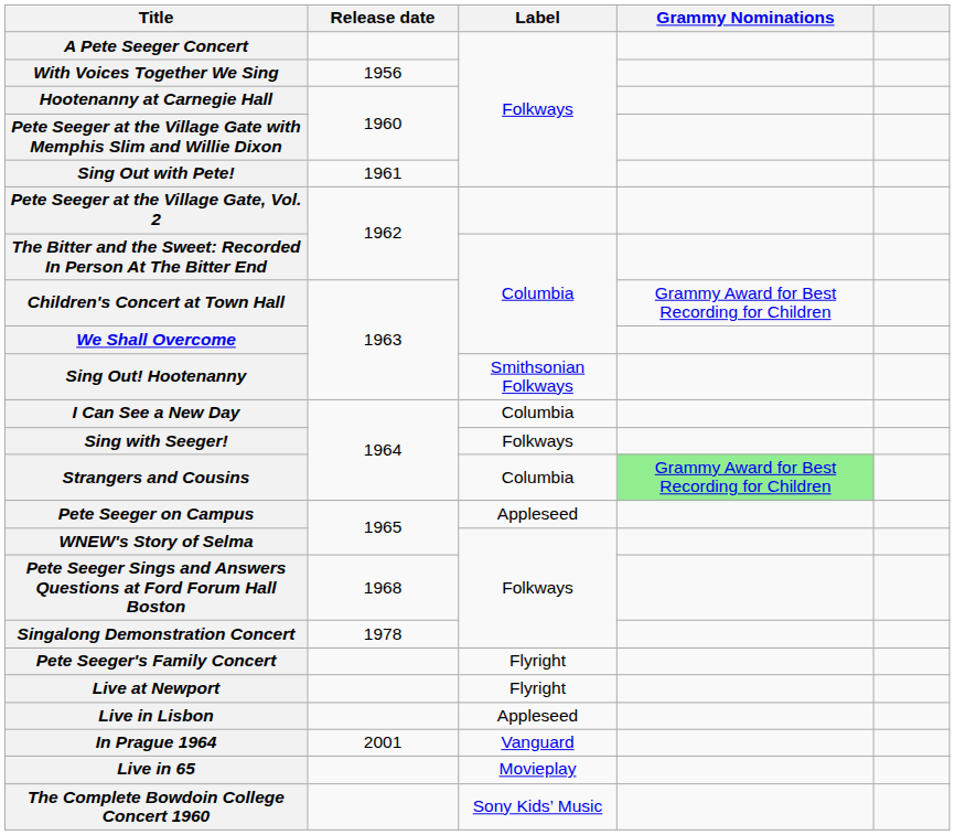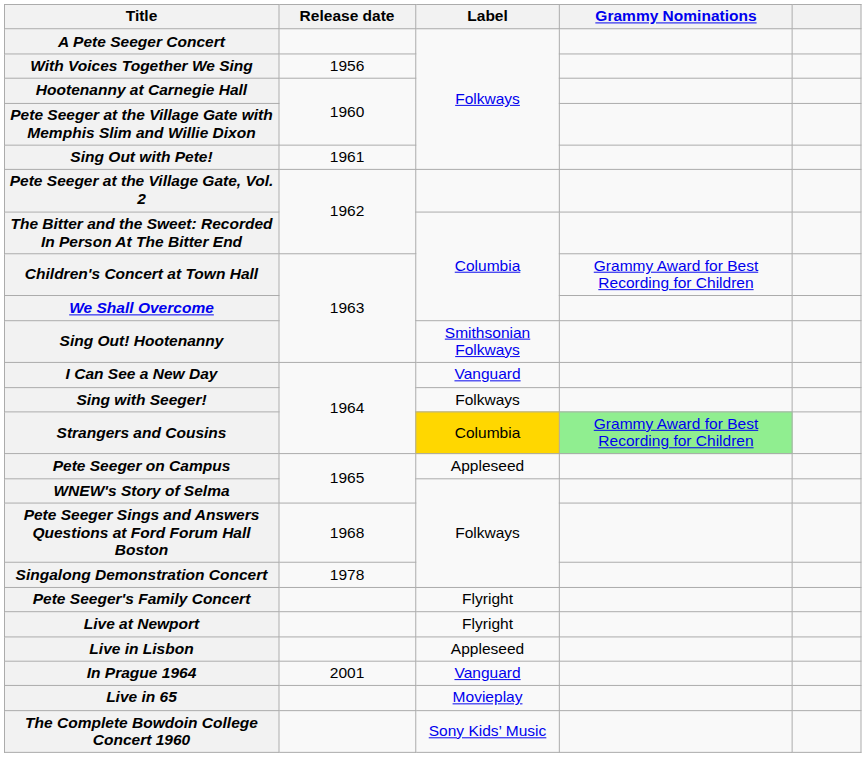I Can See a New Day | Label: Columbia -> Vanguard
Strangers and Cousins | Label: no background -> gold background
